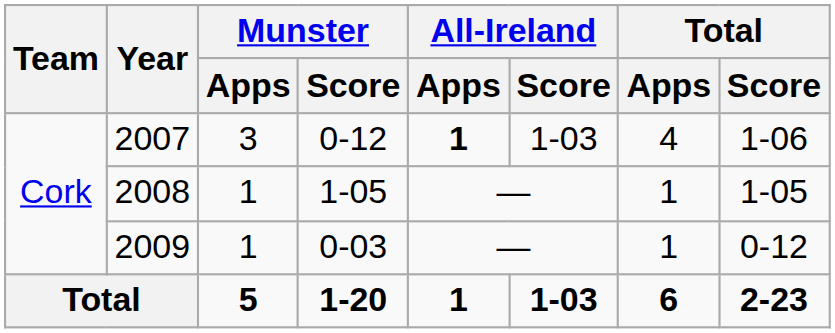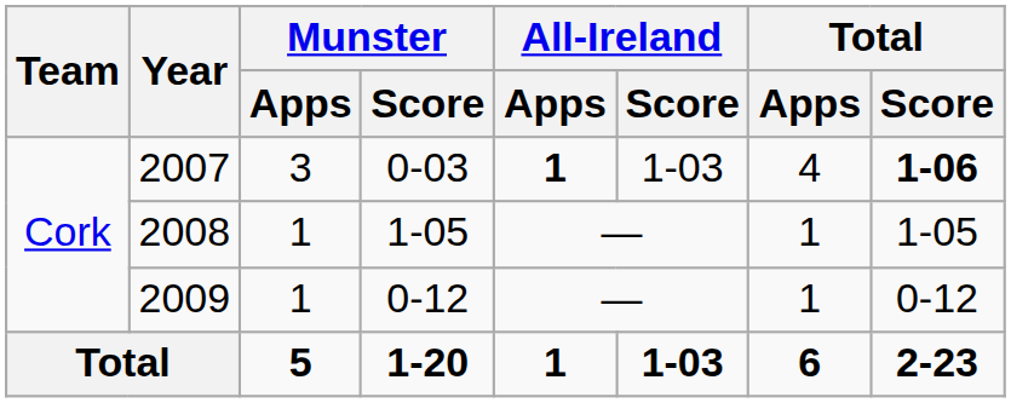2007 | Munster / Score: 0-12 -> 0-03
2007 | Total / Score: normal -> bold
2009 | Munster / Score: 0-03 -> 0-12
